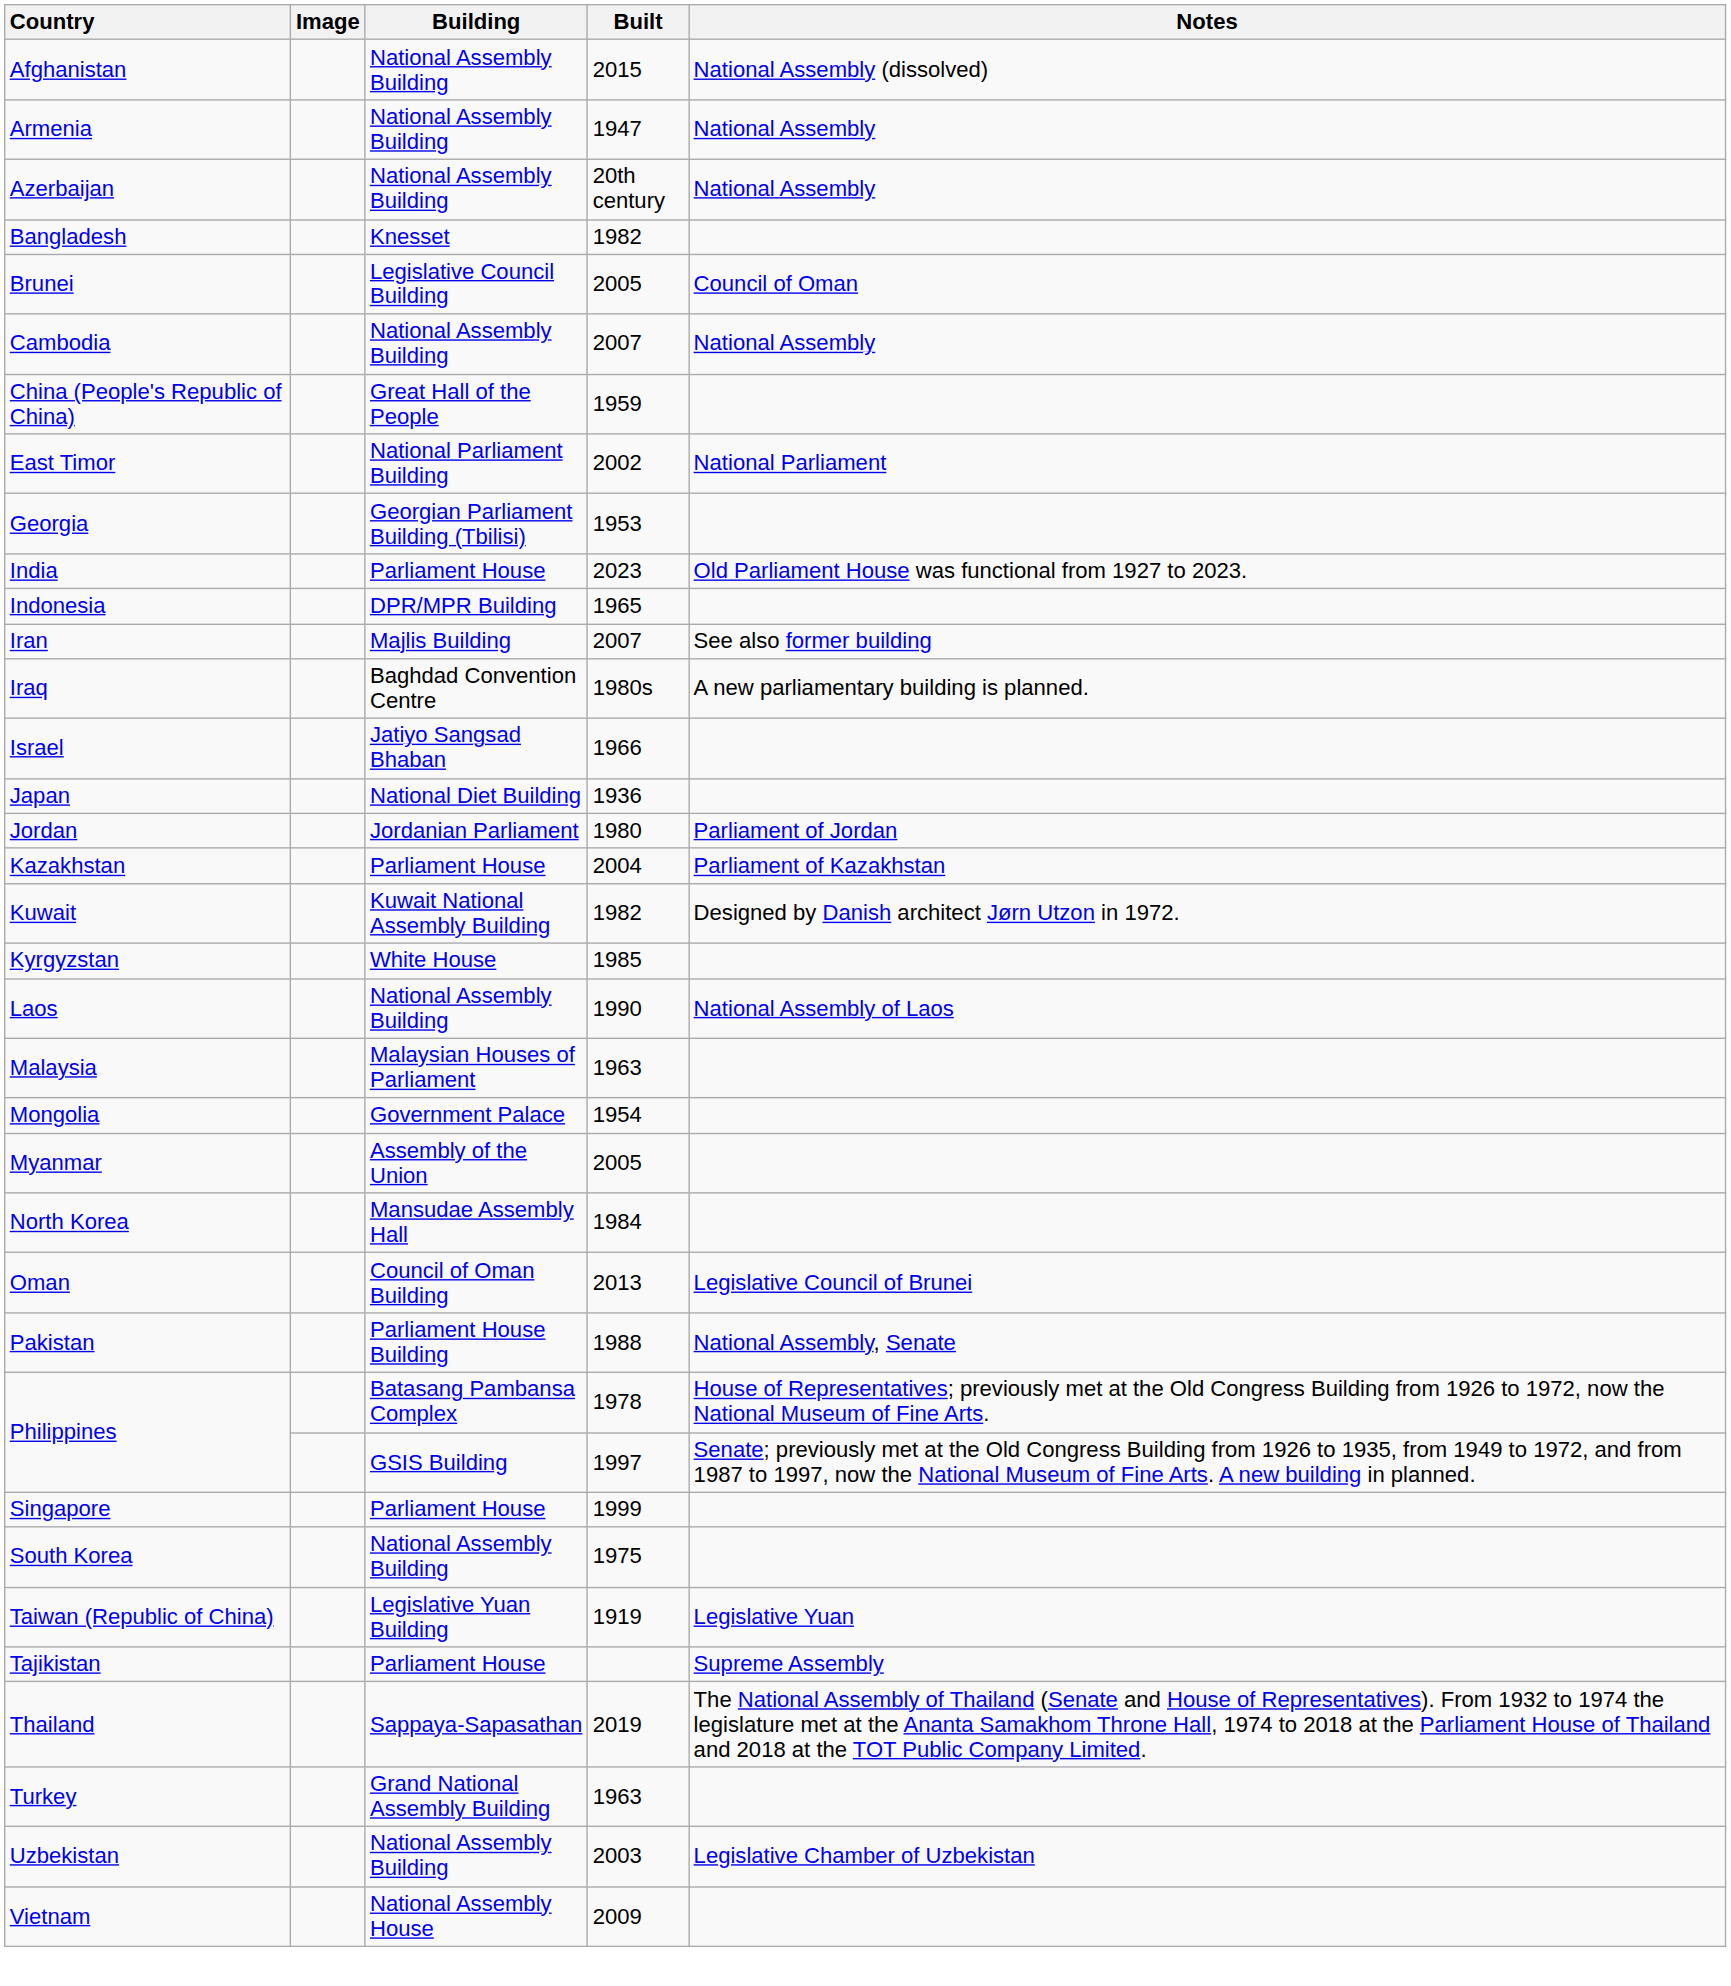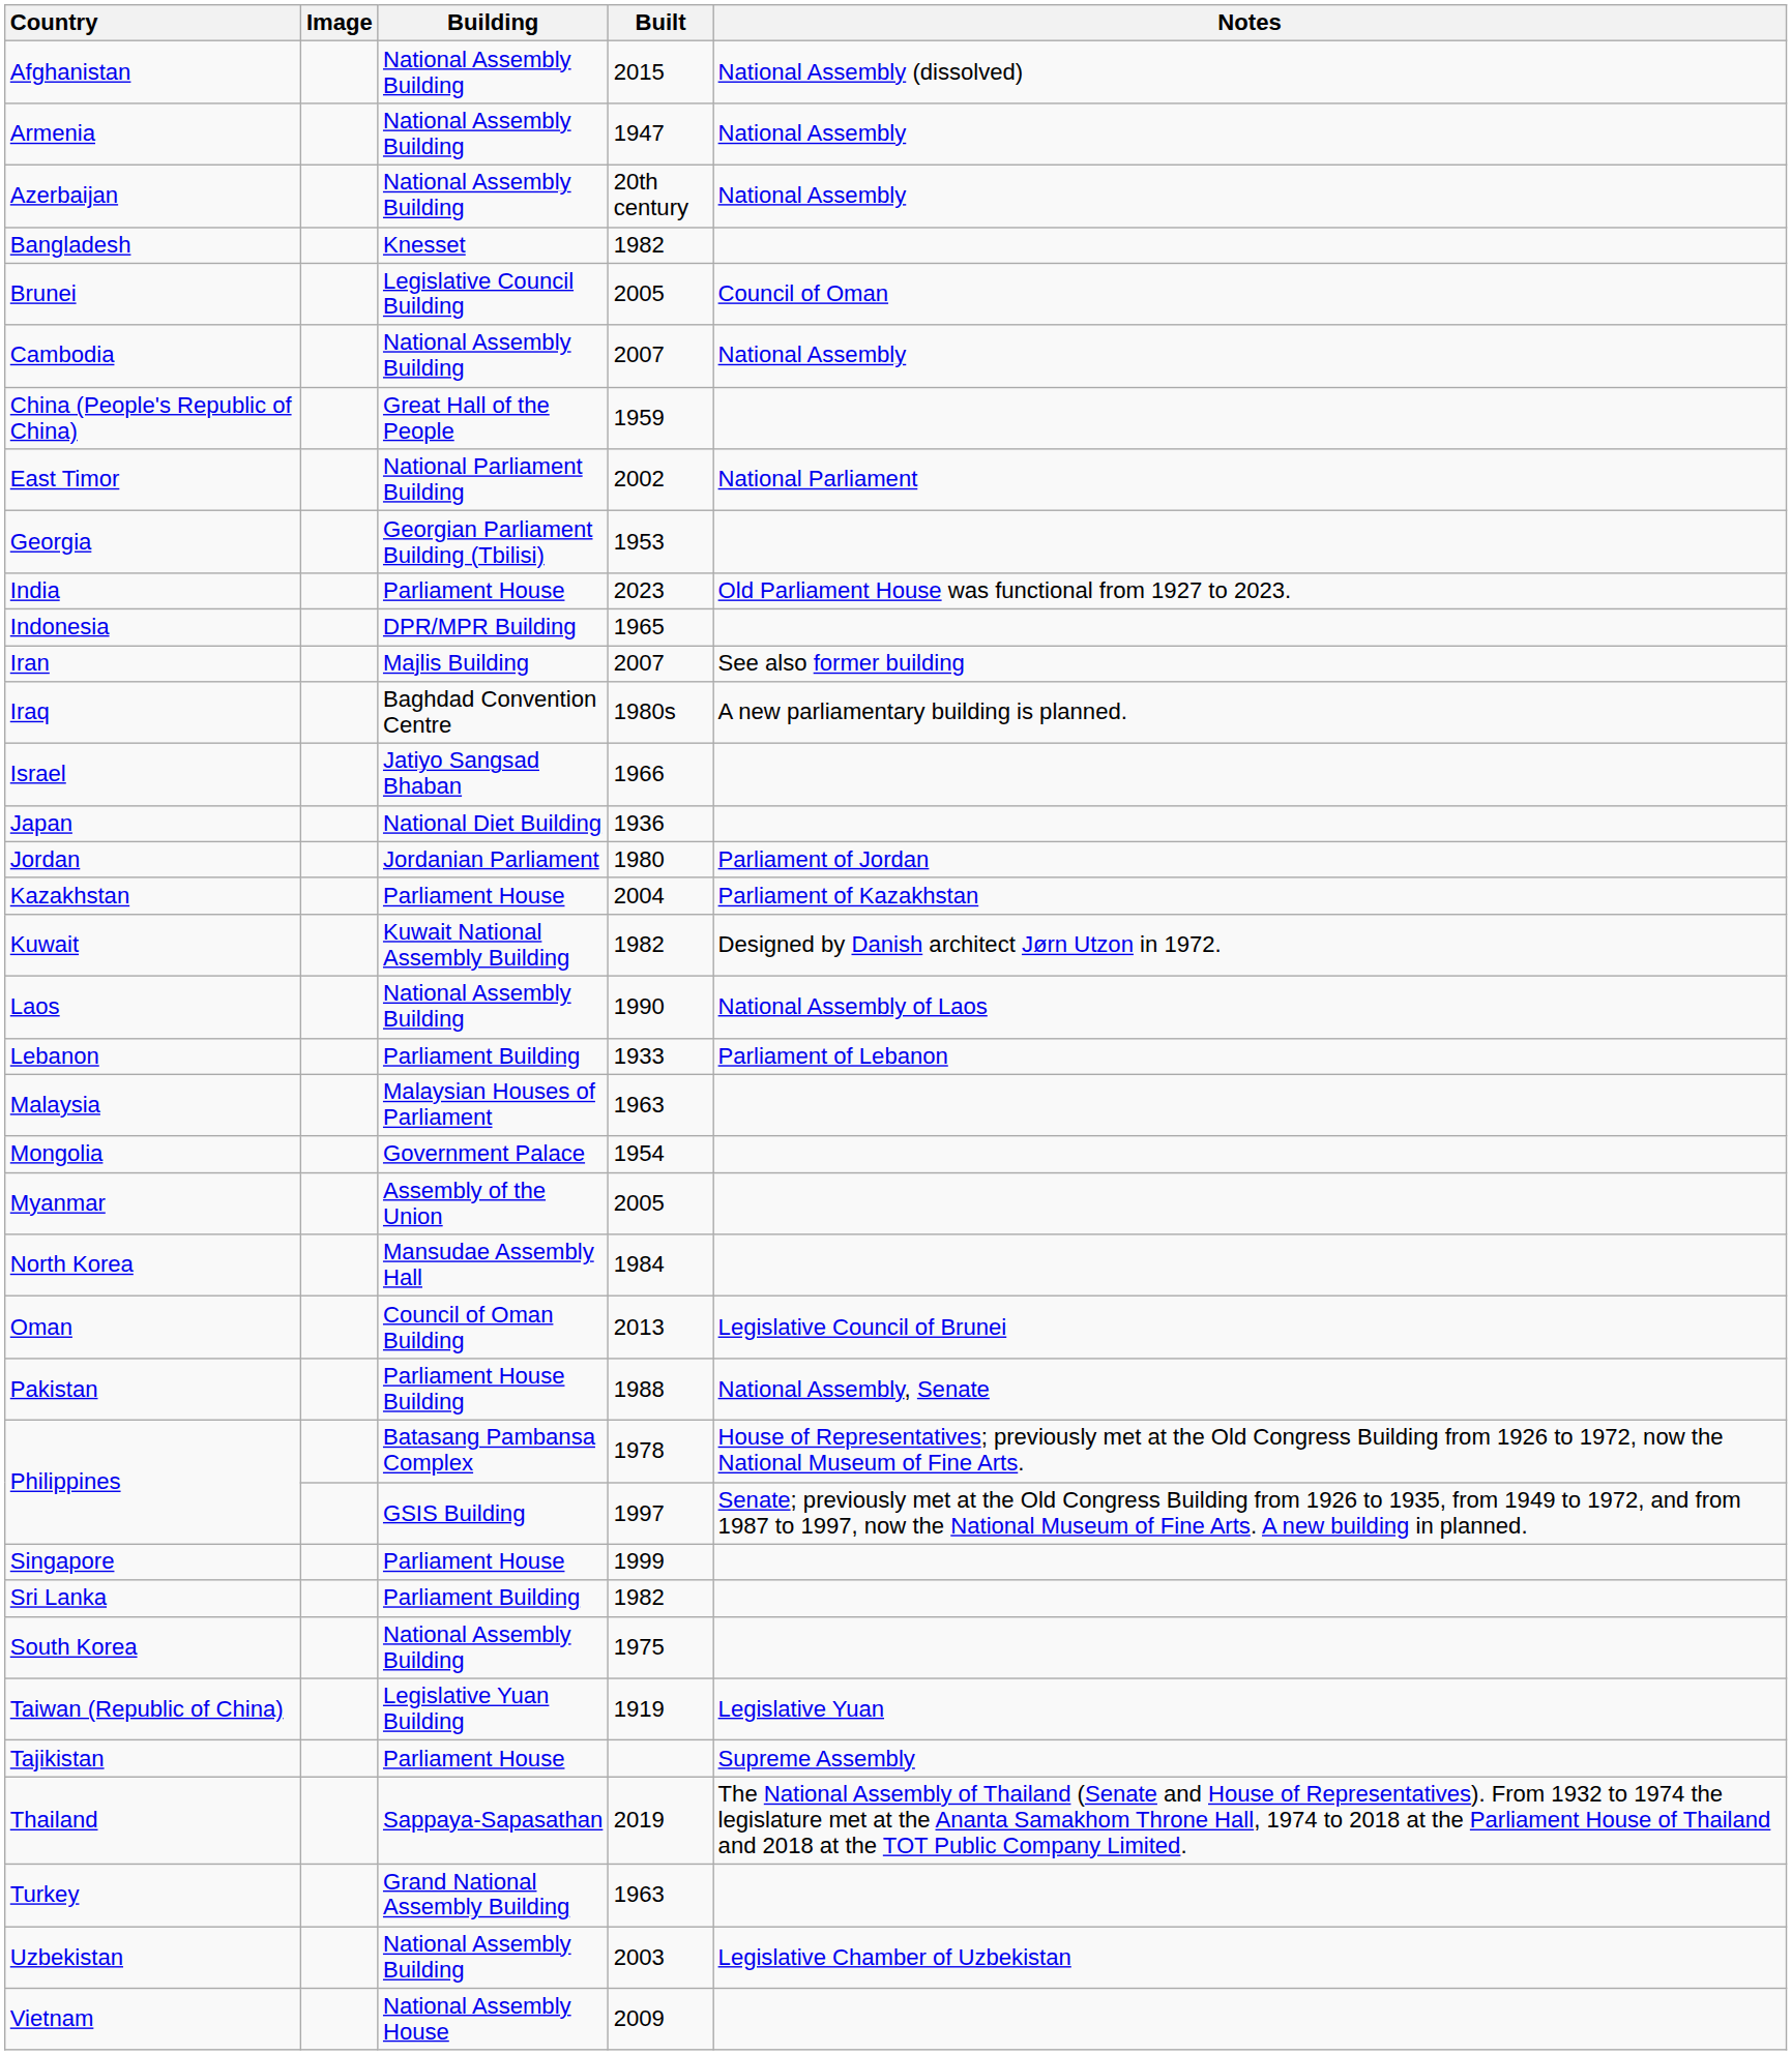- row: Kyrgyzstan | White House | 1985
+ row: Lebanon | Parliament Building | 1933 | Parliament of Lebanon
+ row: Sri Lanka | Parliament Building | 1982
